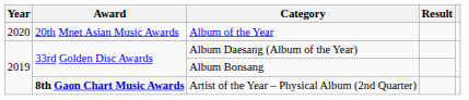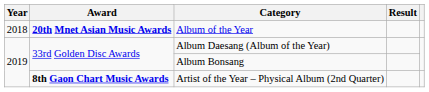Album of the Year | Year: 2020 -> 2018
Album of the Year | Award: normal -> bold
